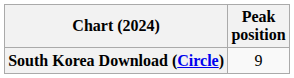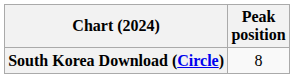South Korea Download (Circle) | Peak position: 9 -> 8
